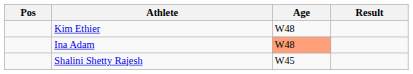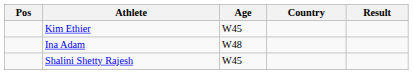+ column: Country
Kim Ethier | Age: W48 -> W45
Ina Adam | Age: lightsalmon background -> no background
